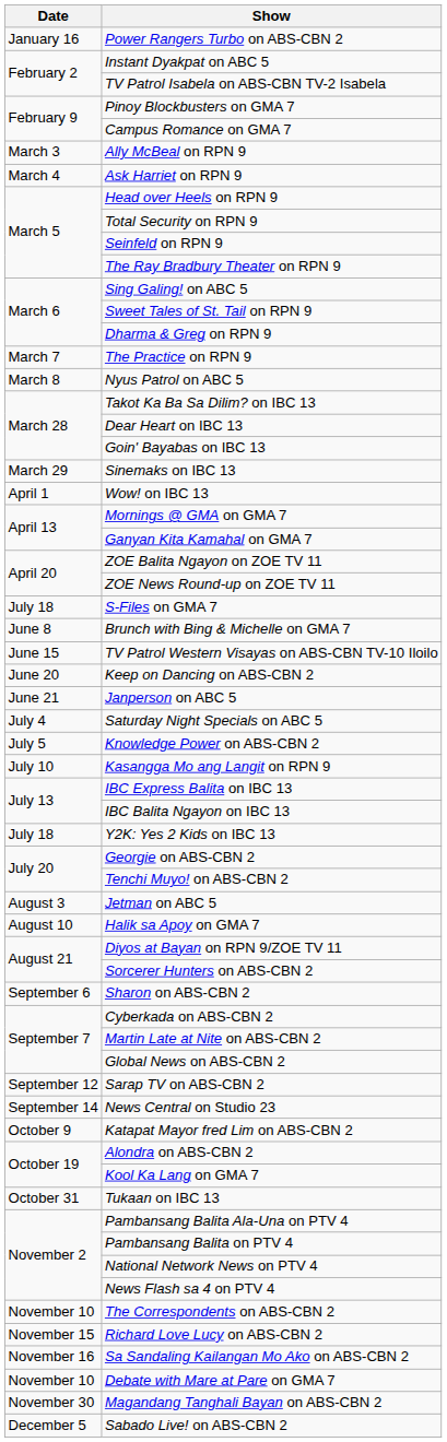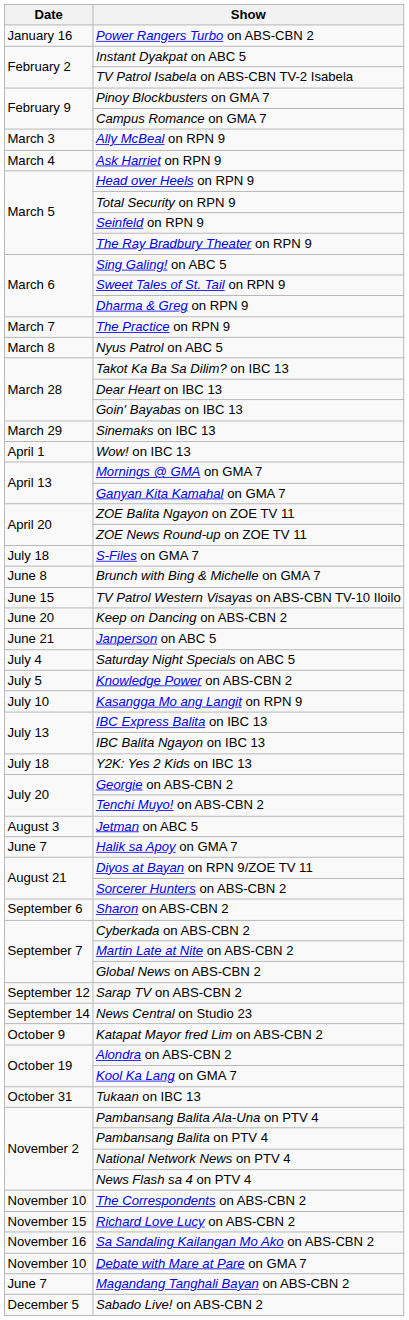Halik sa Apoy on GMA 7 | Date: August 10 -> June 7
Magandang Tanghali Bayan on ABS-CBN 2 | Date: November 30 -> June 7
